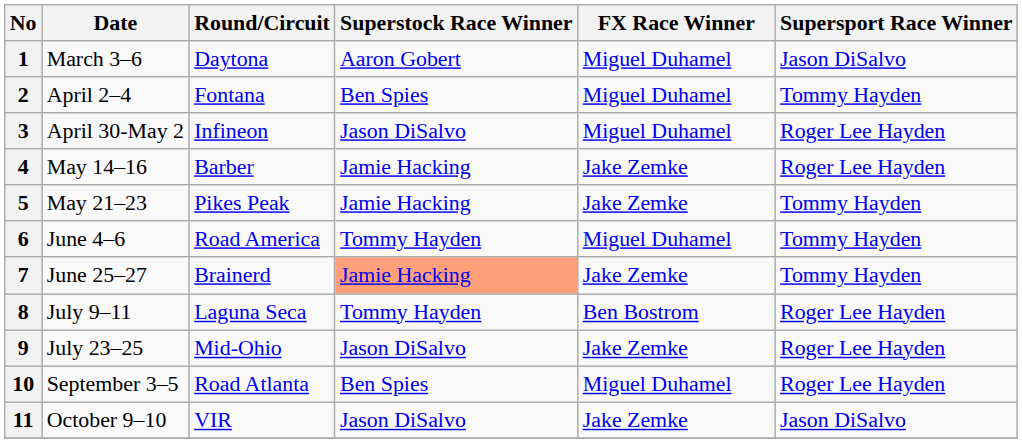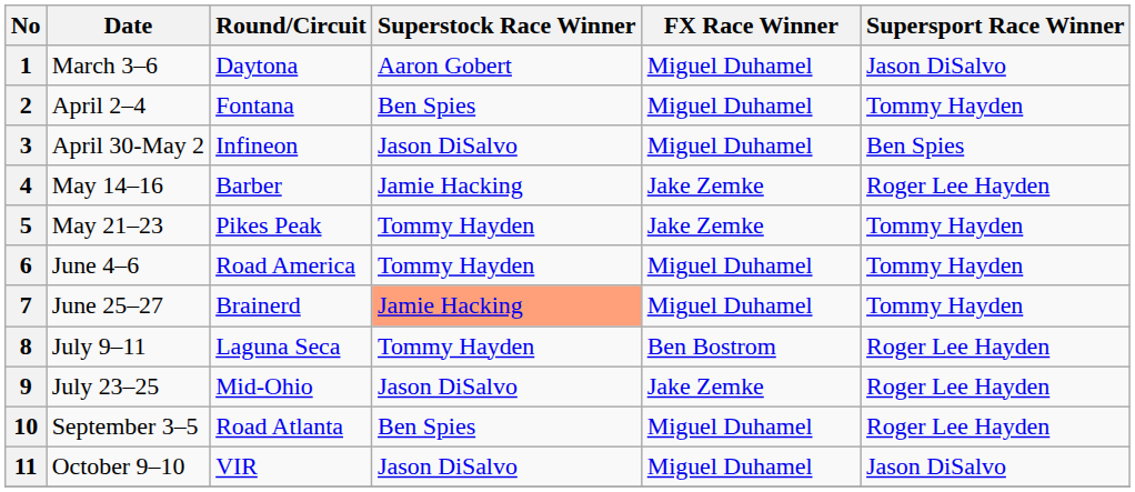3 | Supersport Race Winner: Roger Lee Hayden -> Ben Spies
5 | Superstock Race Winner: Jamie Hacking -> Tommy Hayden
7 | FX Race Winner: Jake Zemke -> Miguel Duhamel
11 | FX Race Winner: Jake Zemke -> Miguel Duhamel
